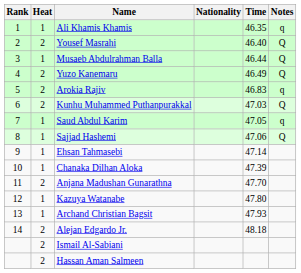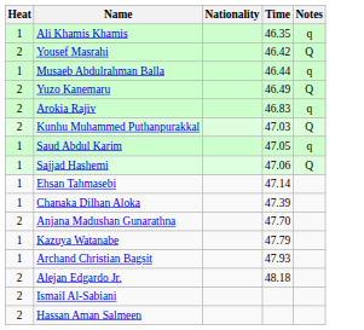- column: Rank | 1 | 2 | 3 | 4 | 5 | 6 | 7 | 8 | 9 | 10 | 11 | 12 | 13 | 14
Yousef Masrahi | Time: 46.40 -> 46.42
Musaeb Abdulrahman Balla | Notes: Q -> q
Kazuya Watanabe | Time: 47.80 -> 47.79
